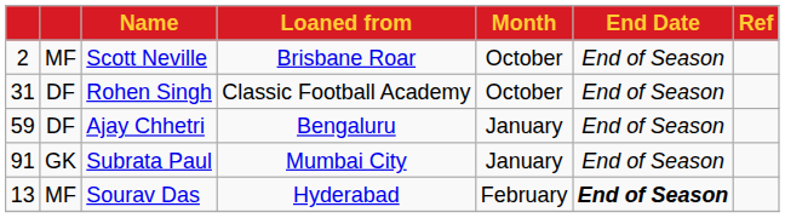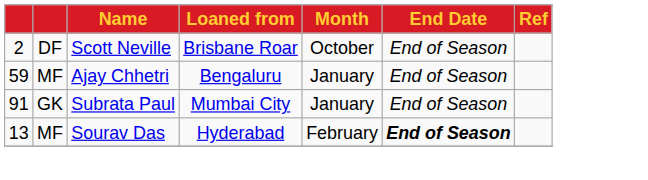Scott Neville | column 2: MF -> DF
- row: 31 | DF | Rohen Singh | Classic Football Academy | October | End of Season
Ajay Chhetri | column 2: DF -> MF
